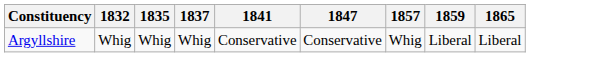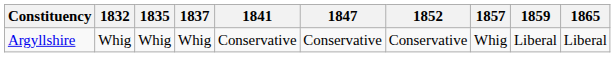+ column: 1852 | Conservative
